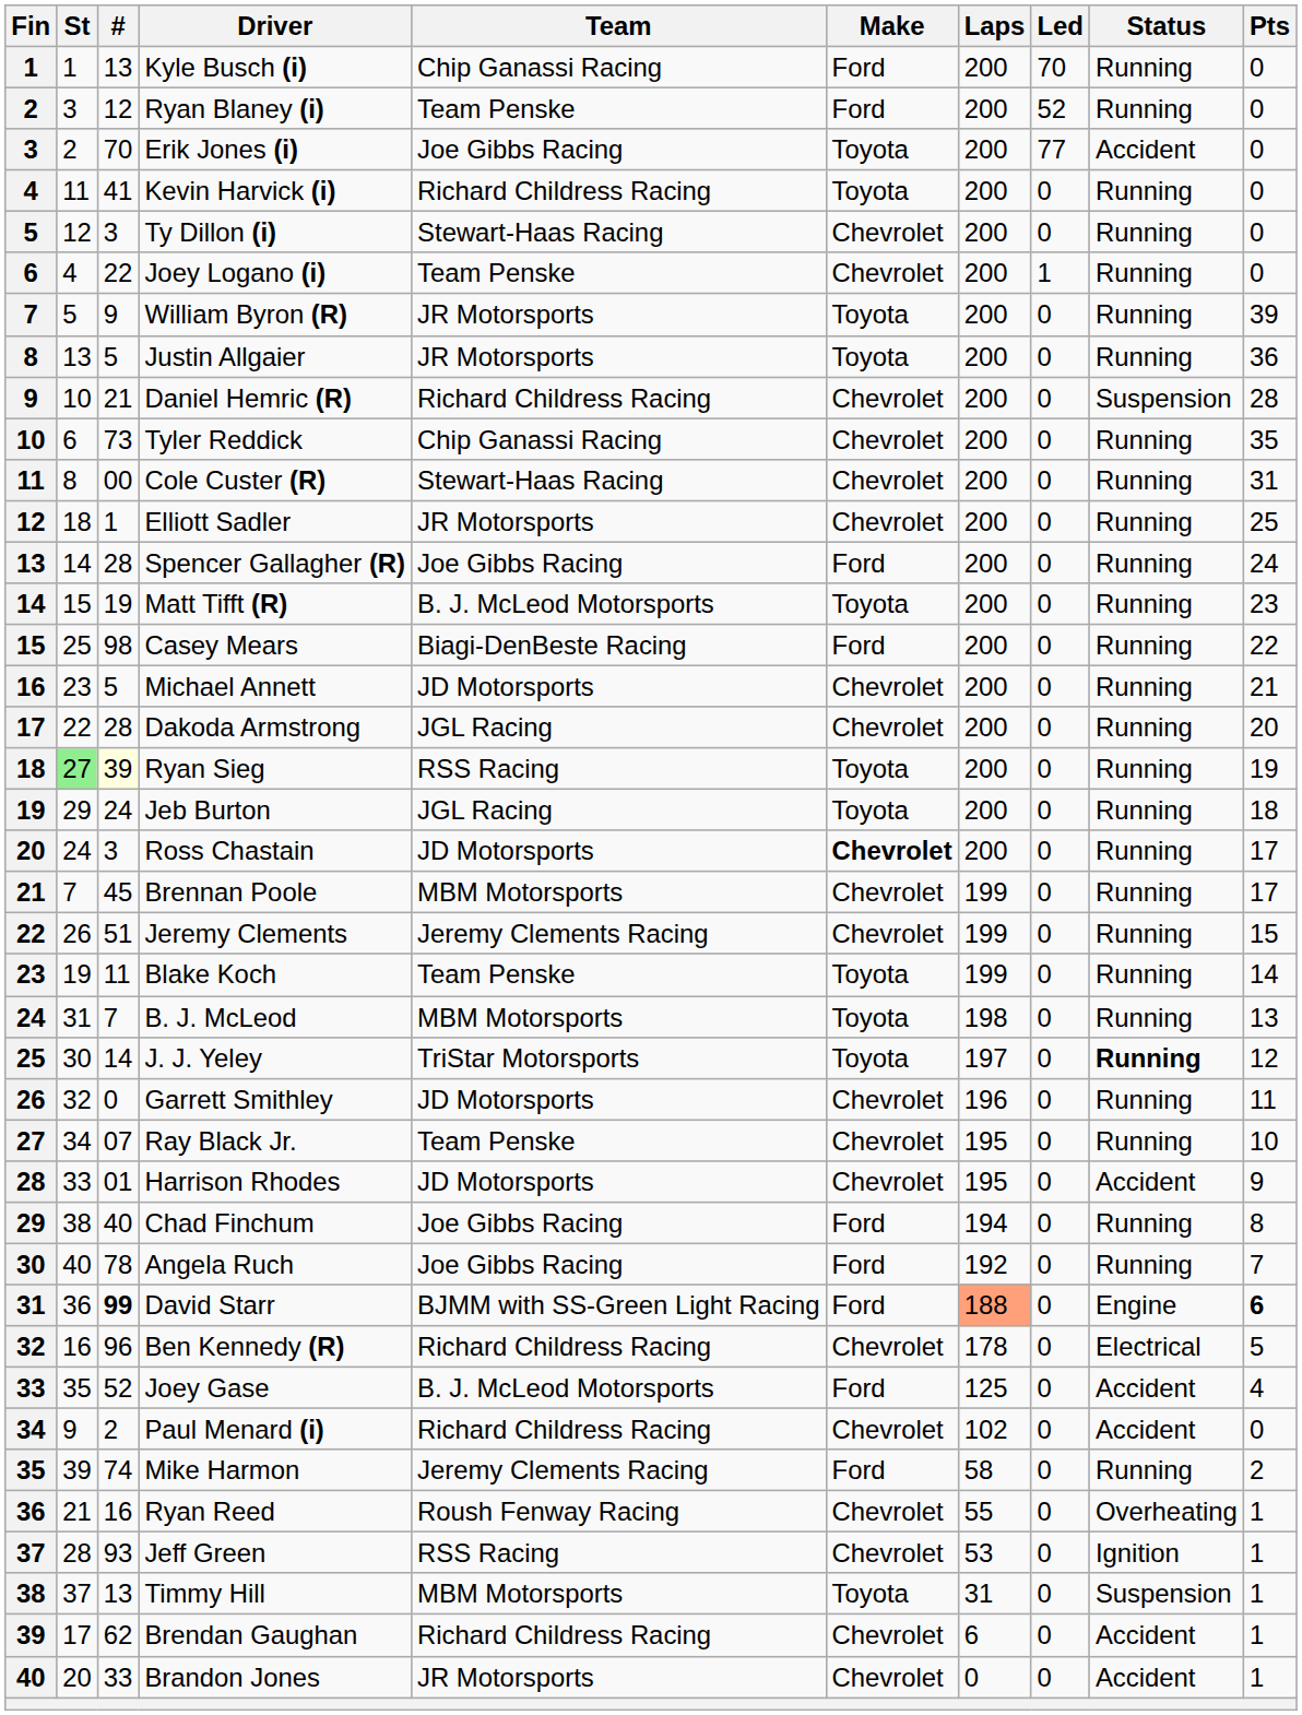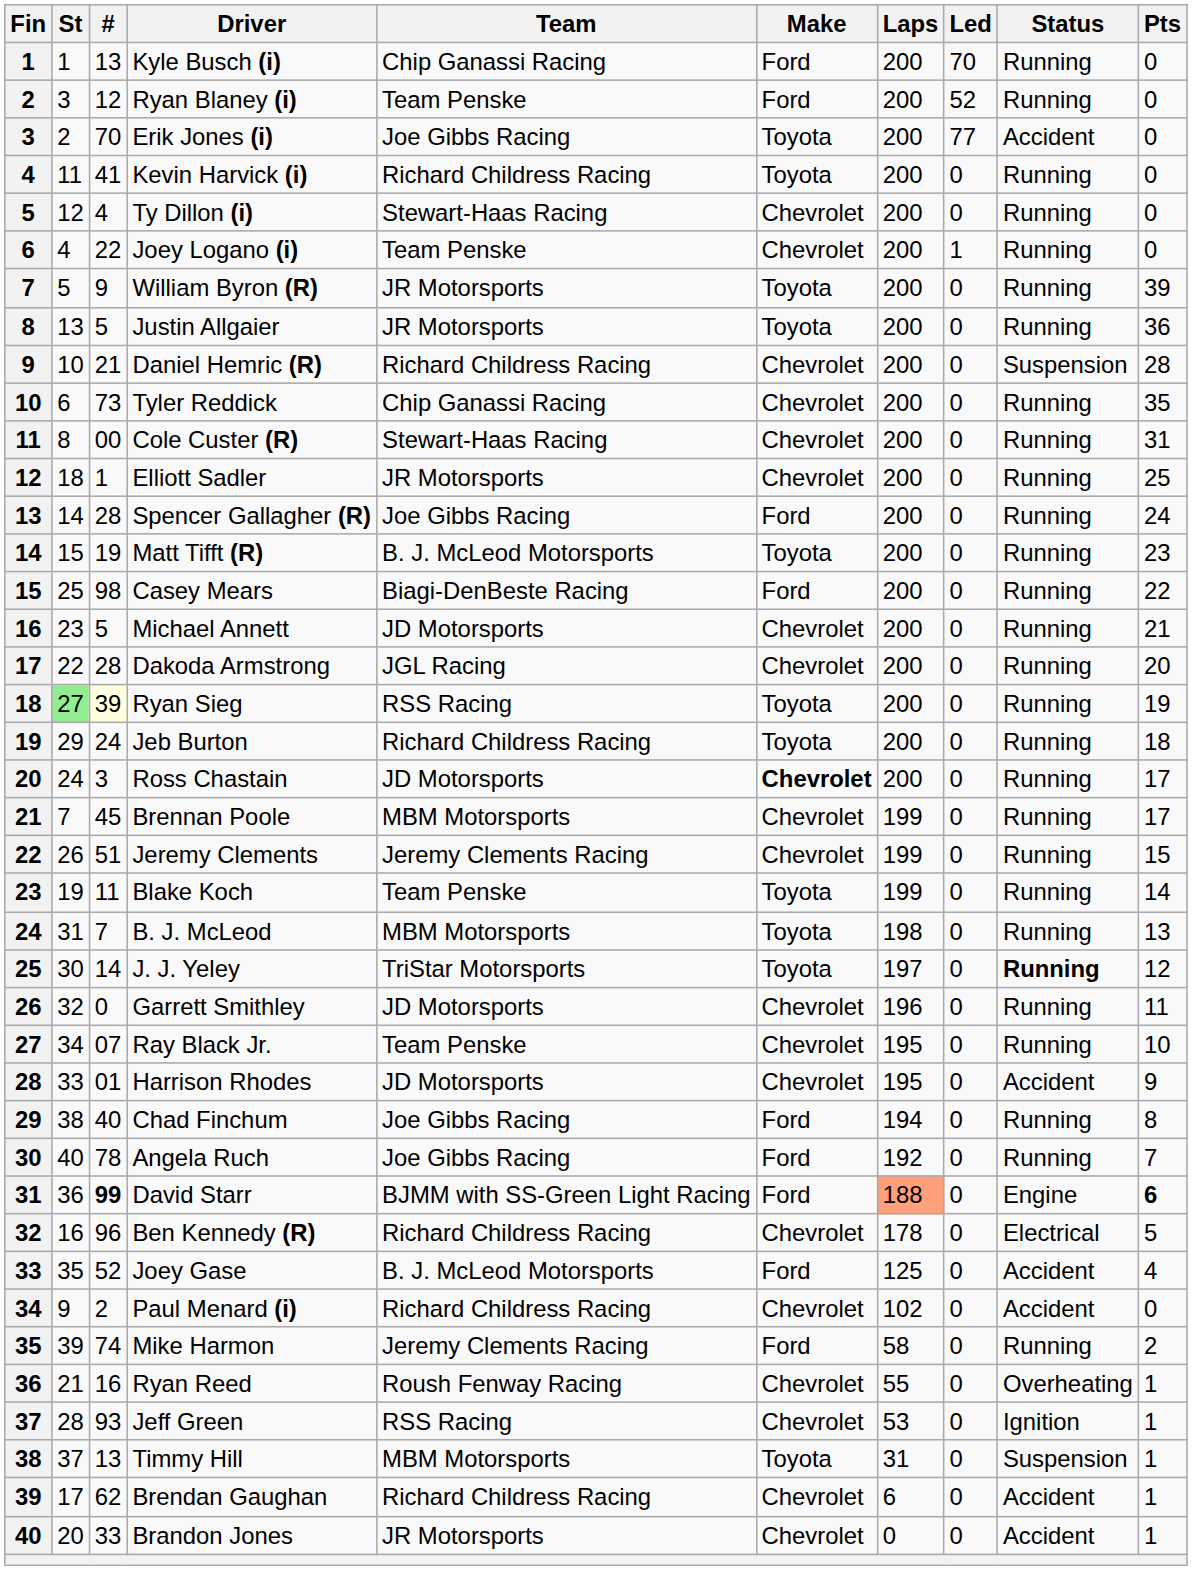Ty Dillon (i) | #: 3 -> 4
Jeb Burton | Team: JGL Racing -> Richard Childress Racing
